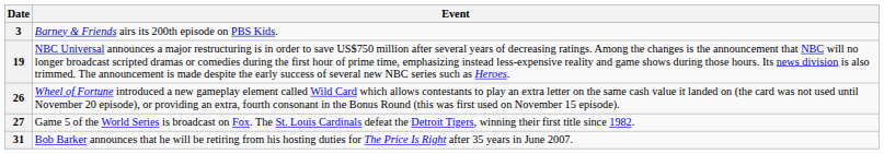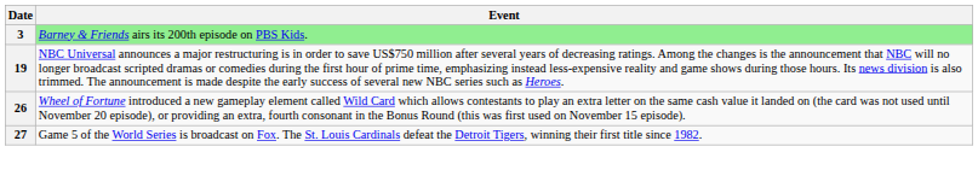3 | Event: no background -> lightgreen background
- row: 31 | Bob Barker announces that he will be retiring from his hosting duties for The Price Is Right after 35 years in June 2007.
